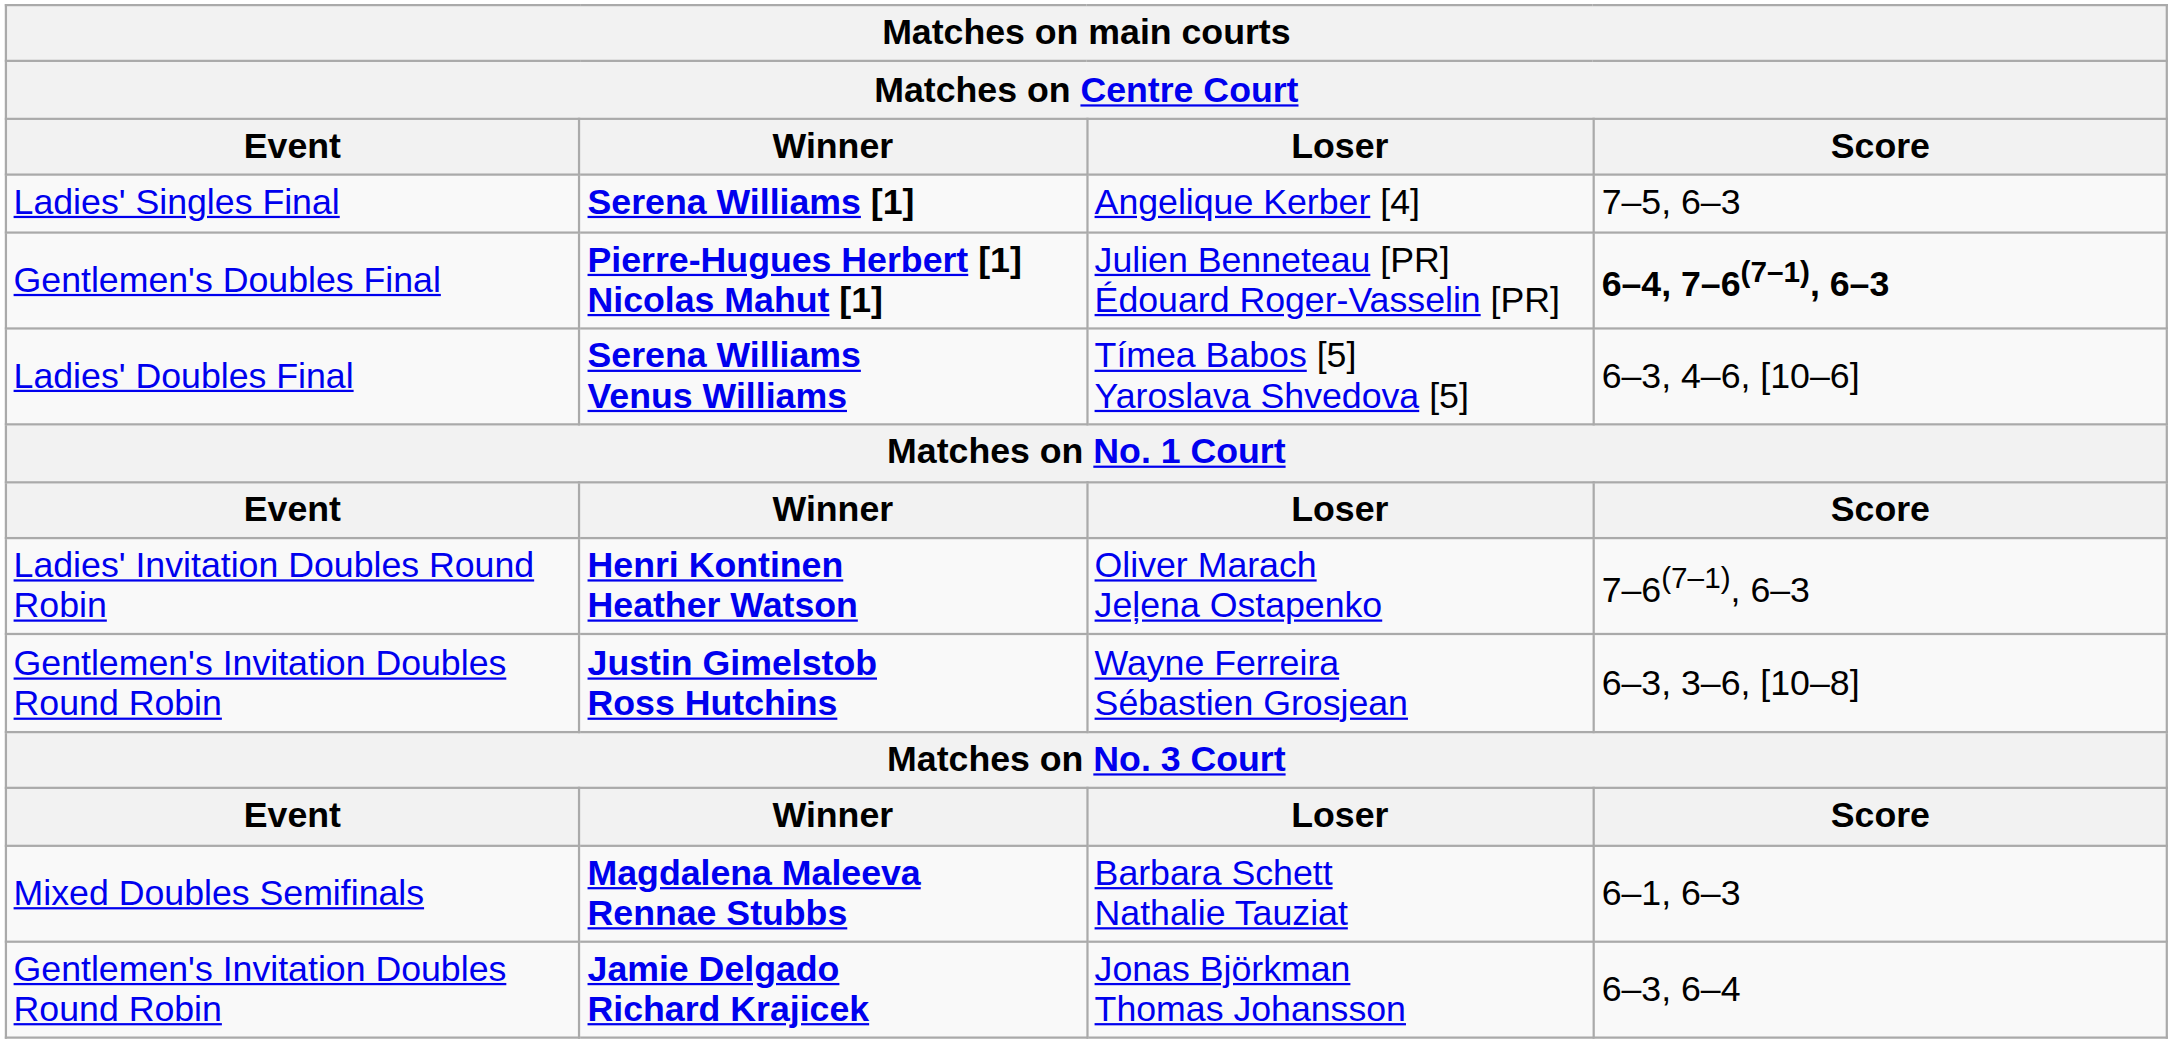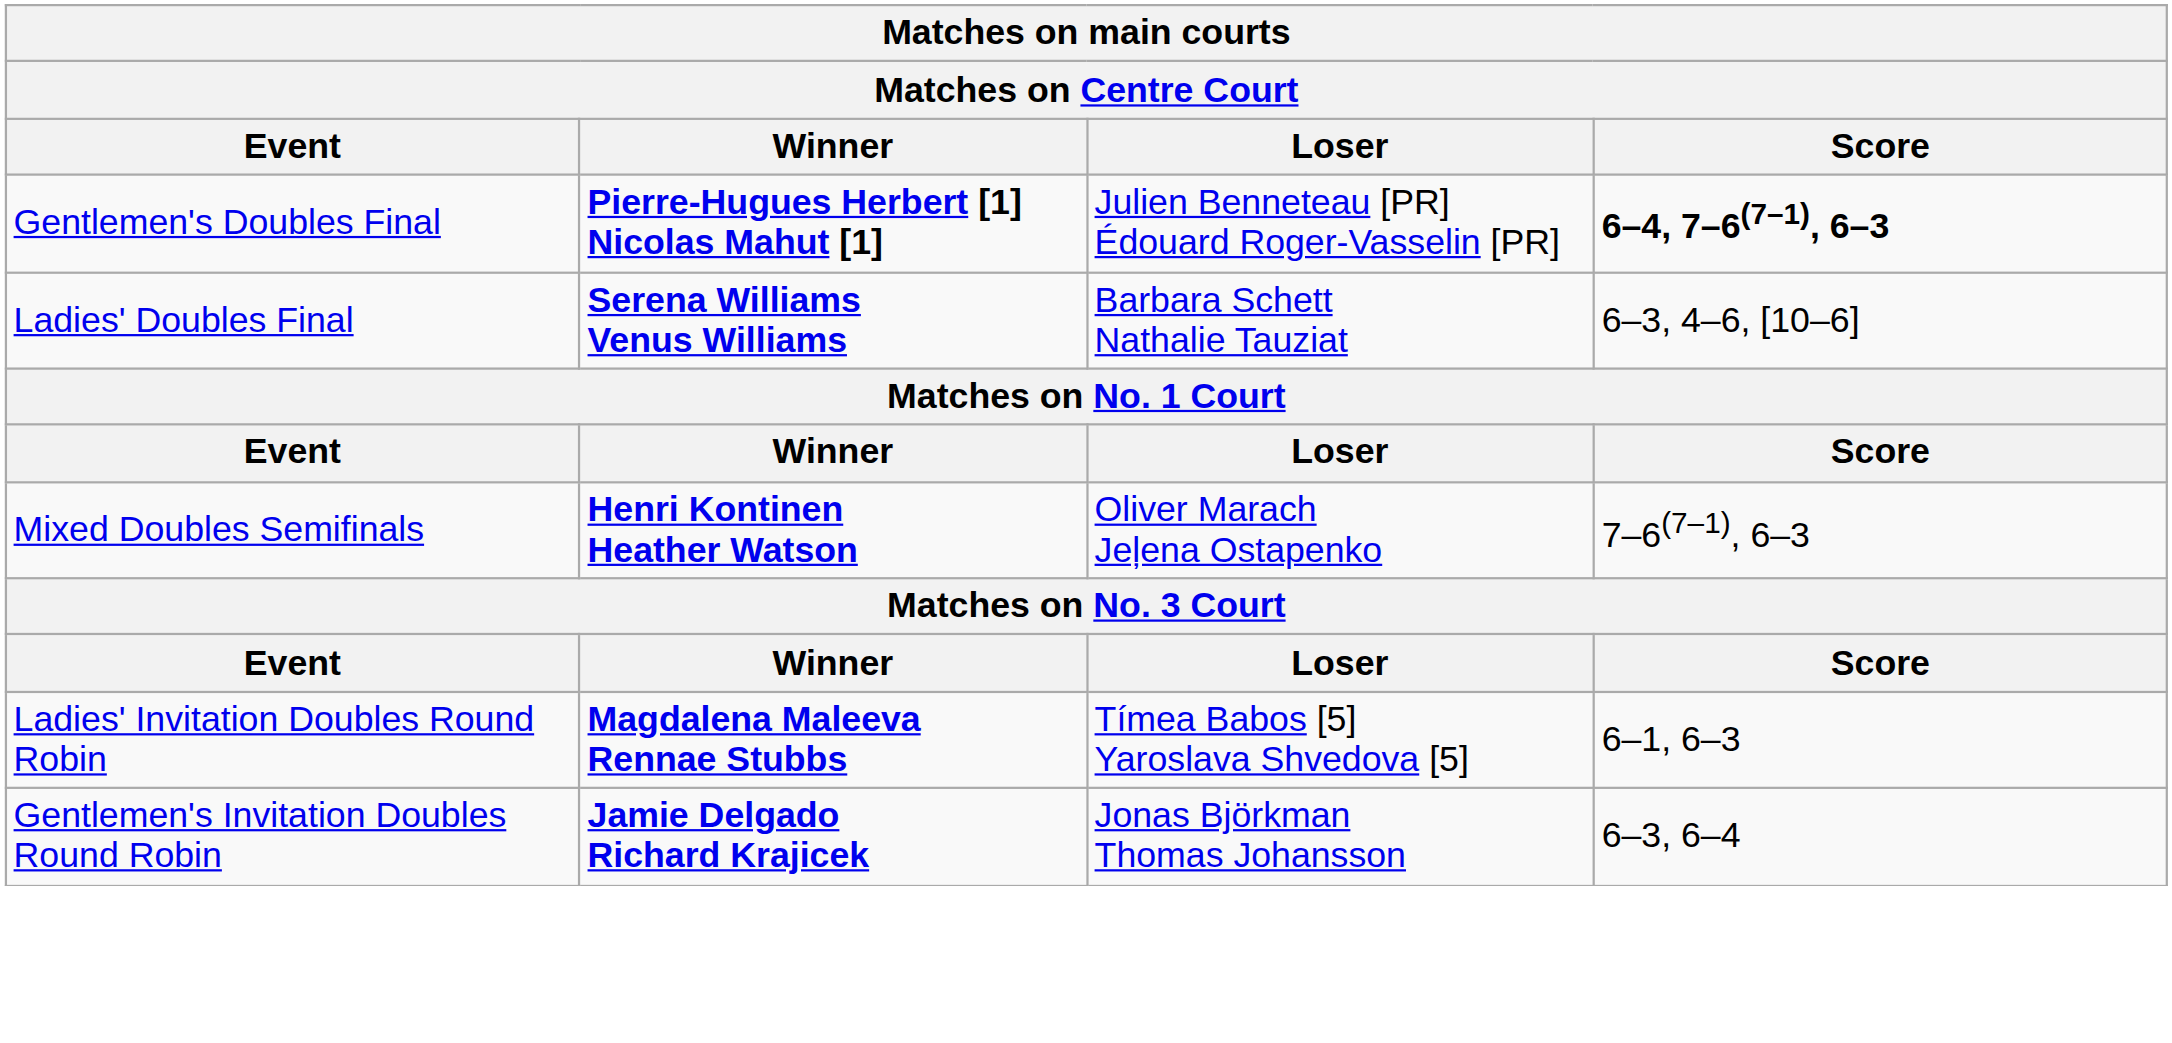- row: Ladies' Singles Final | Serena Williams [1] | Angelique Kerber [4] | 7–5, 6–3
Serena Williams Venus Williams | Loser: Tímea Babos [5] Yaroslava Shvedova [5] -> Barbara Schett Nathalie Tauziat
Henri Kontinen Heather Watson | Event: Ladies' Invitation Doubles Round Robin -> Mixed Doubles Semifinals
- row: Gentlemen's Invitation Doubles Round Robin | Justin Gimelstob Ross Hutchins | Wayne Ferreira Sébastien Grosjean | 6–3, 3–6, [10–8]
Magdalena Maleeva Rennae Stubbs | Event: Mixed Doubles Semifinals -> Ladies' Invitation Doubles Round Robin
Magdalena Maleeva Rennae Stubbs | Loser: Barbara Schett Nathalie Tauziat -> Tímea Babos [5] Yaroslava Shvedova [5]
